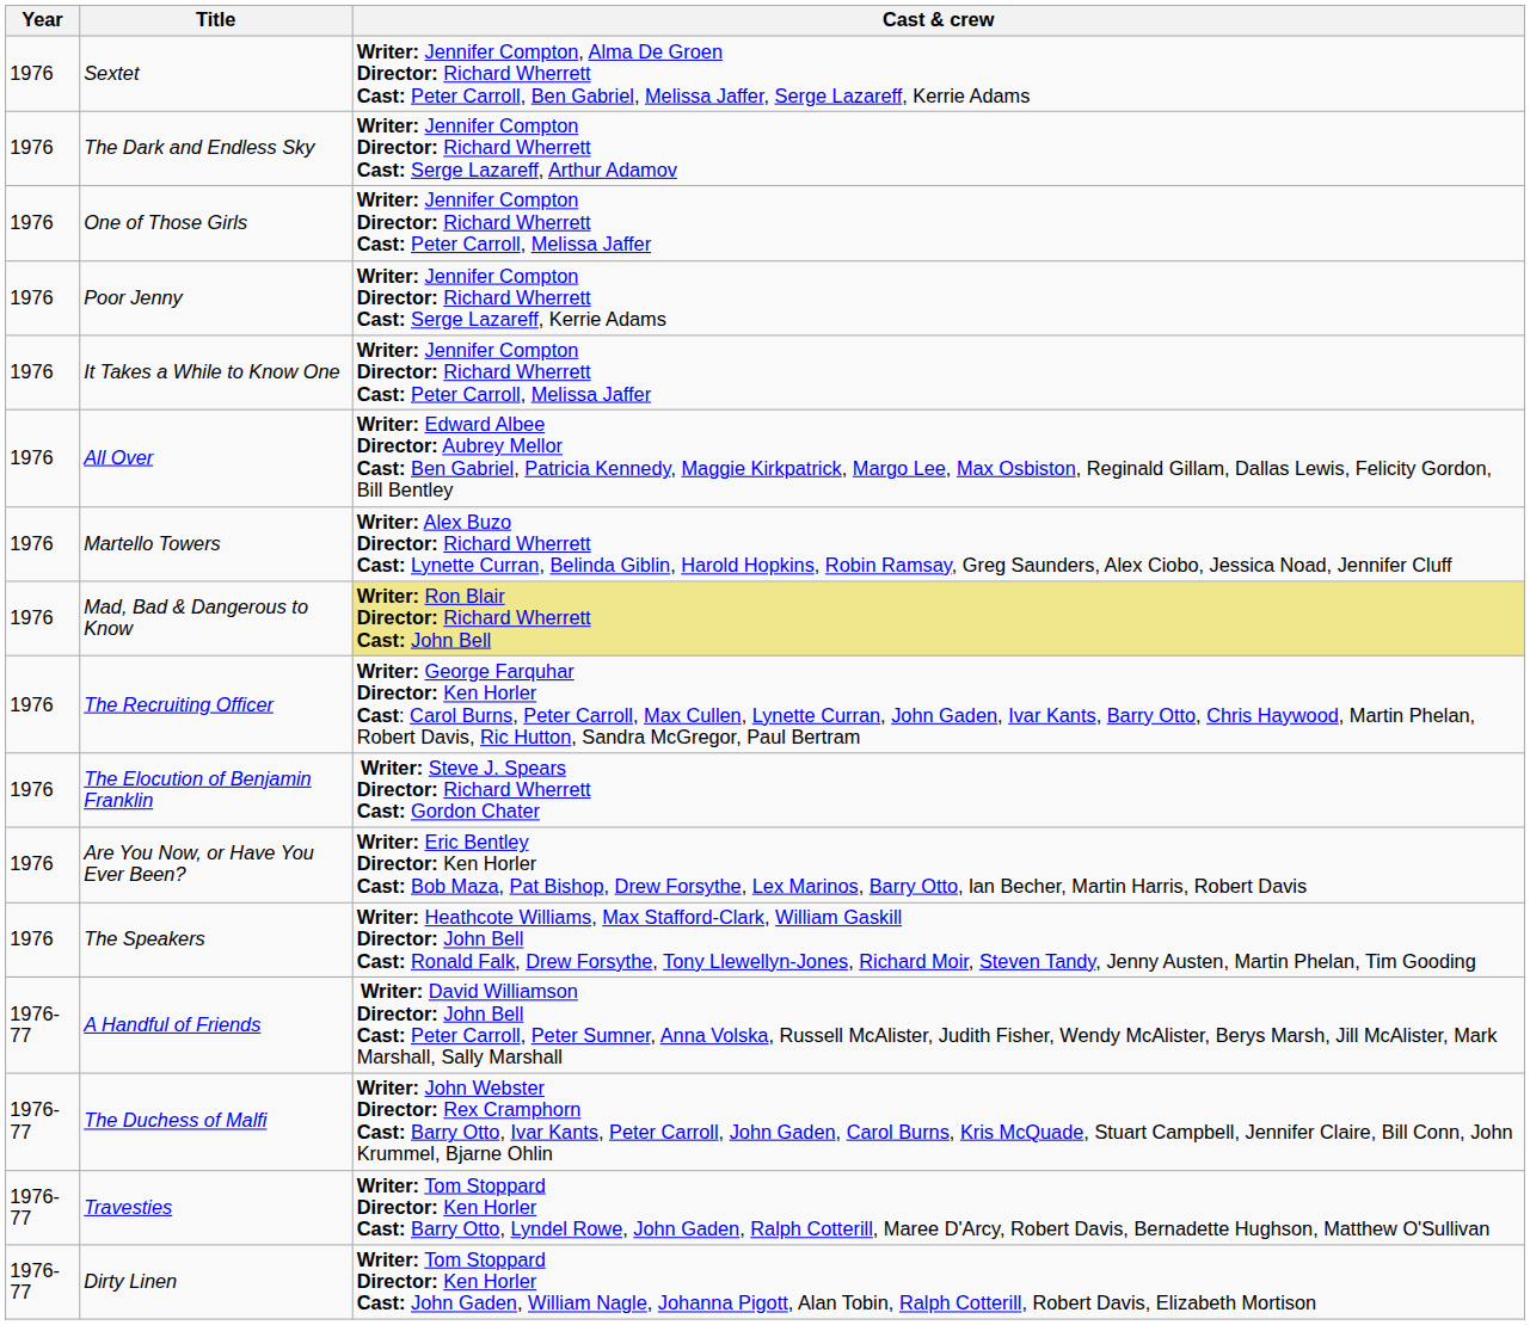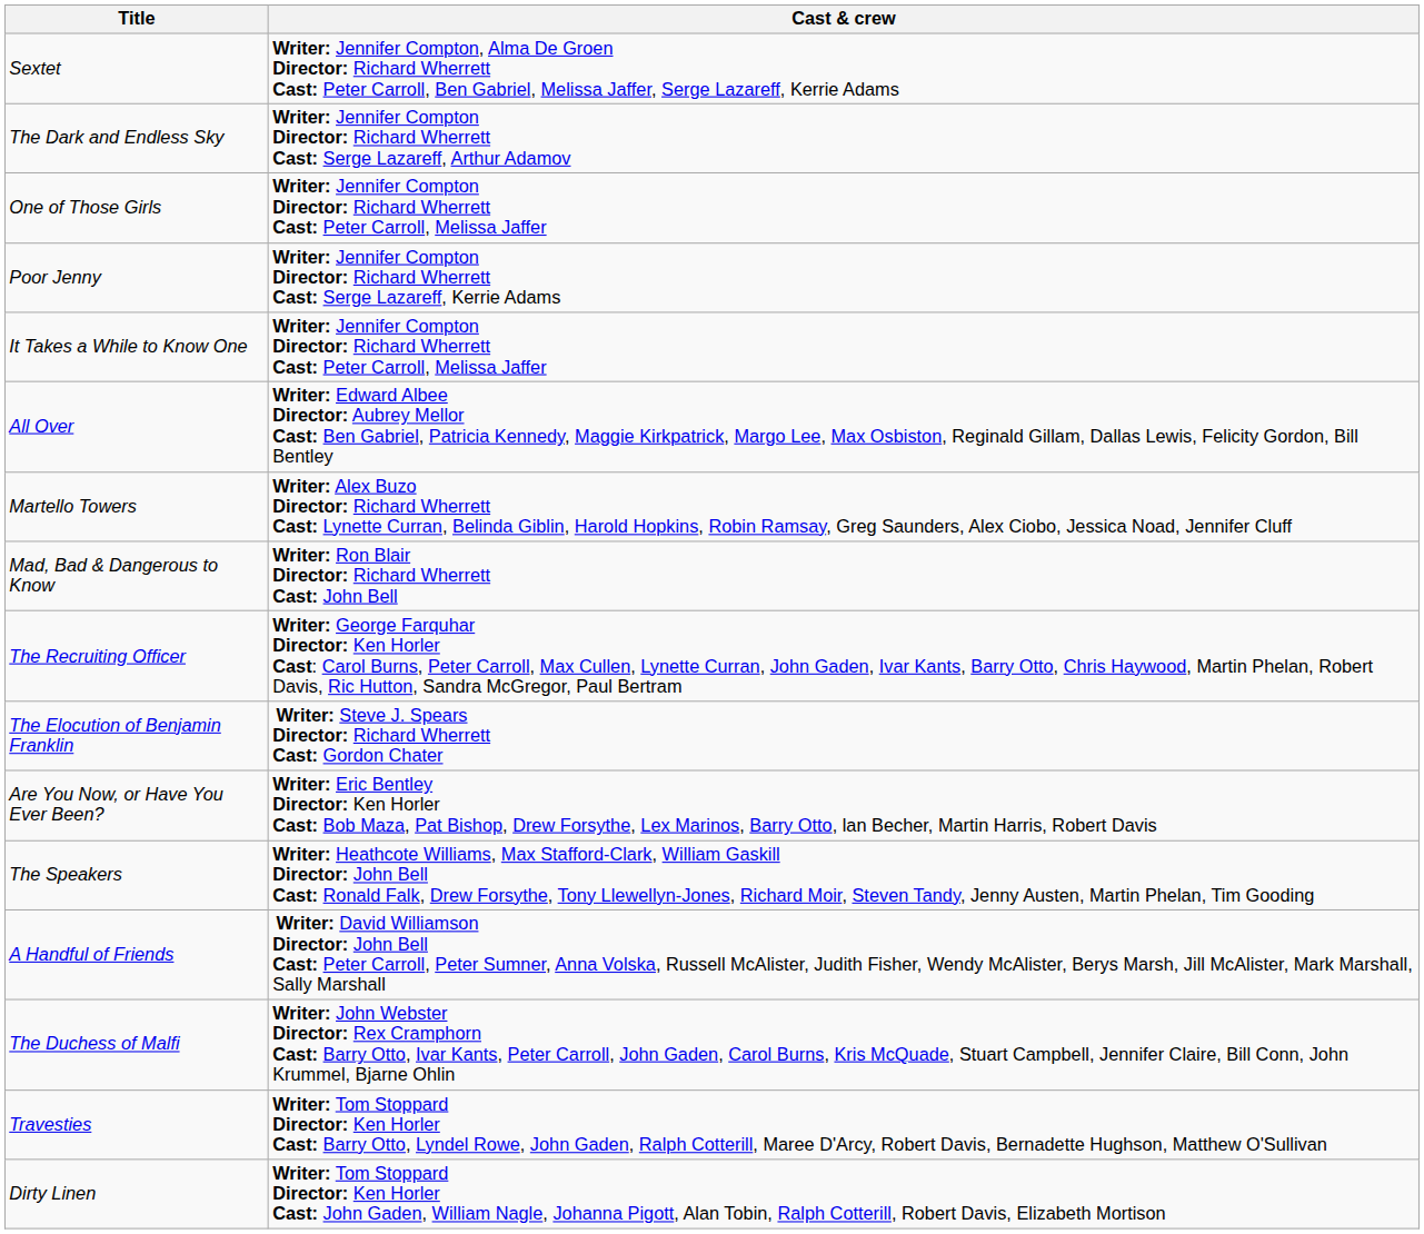- column: Year | 1976 | 1976 | 1976 | 1976 | 1976 | 1976 | 1976 | 1976 | 1976 | 1976 | 1976 | 1976 | 1976-77 | 1976-77 | 1976-77 | 1976-77
Mad, Bad & Dangerous to Know | Cast & crew: khaki background -> no background
